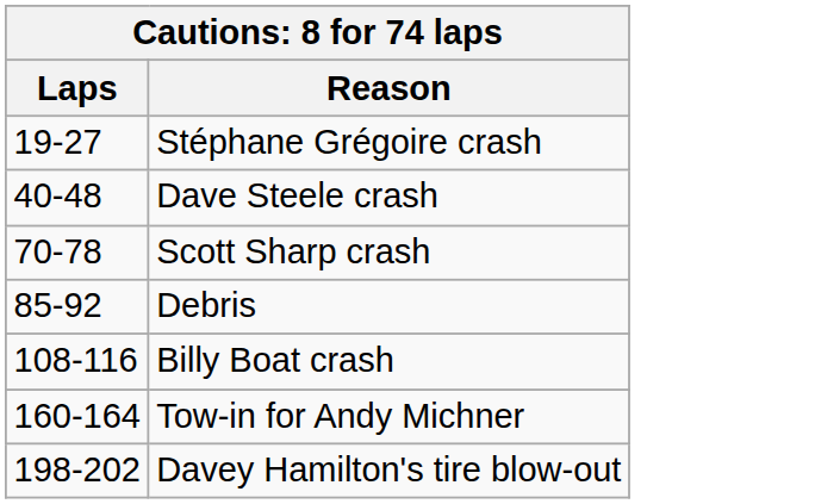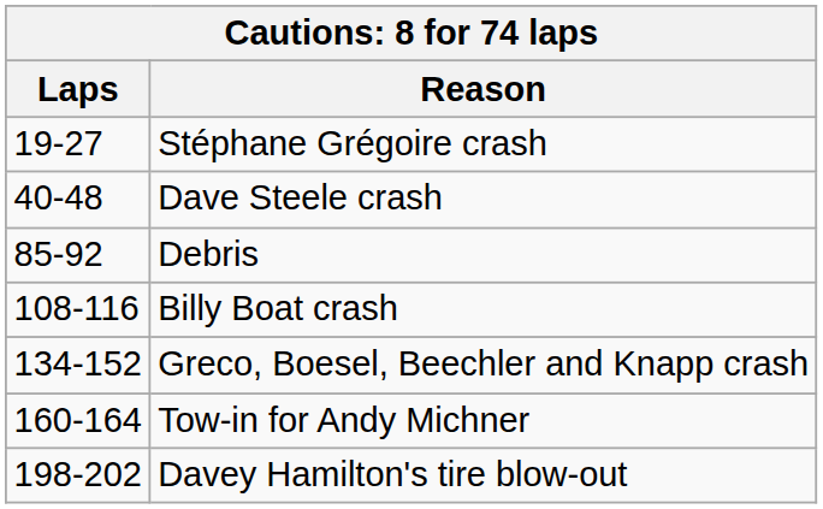- row: 70-78 | Scott Sharp crash
+ row: 134-152 | Greco, Boesel, Beechler and Knapp crash
